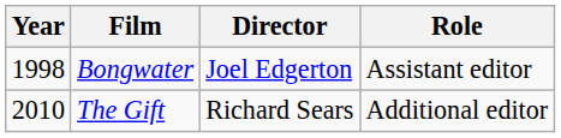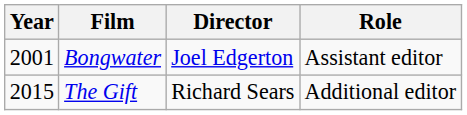Bongwater | Year: 1998 -> 2001
The Gift | Year: 2010 -> 2015
